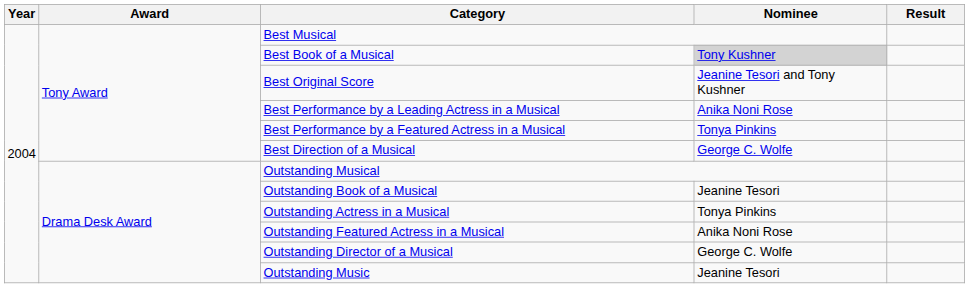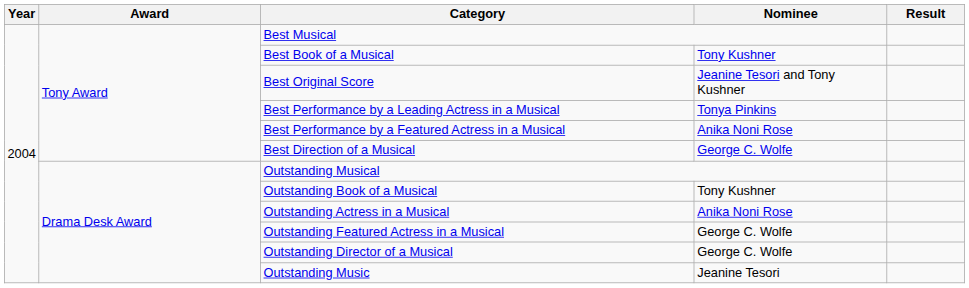Best Book of a Musical | Nominee: lightgrey background -> no background
Best Performance by a Leading Actress in a Musical | Nominee: Anika Noni Rose -> Tonya Pinkins
Best Performance by a Featured Actress in a Musical | Nominee: Tonya Pinkins -> Anika Noni Rose
Outstanding Book of a Musical | Nominee: Jeanine Tesori -> Tony Kushner
Outstanding Actress in a Musical | Nominee: Tonya Pinkins -> Anika Noni Rose
Outstanding Featured Actress in a Musical | Nominee: Anika Noni Rose -> George C. Wolfe
